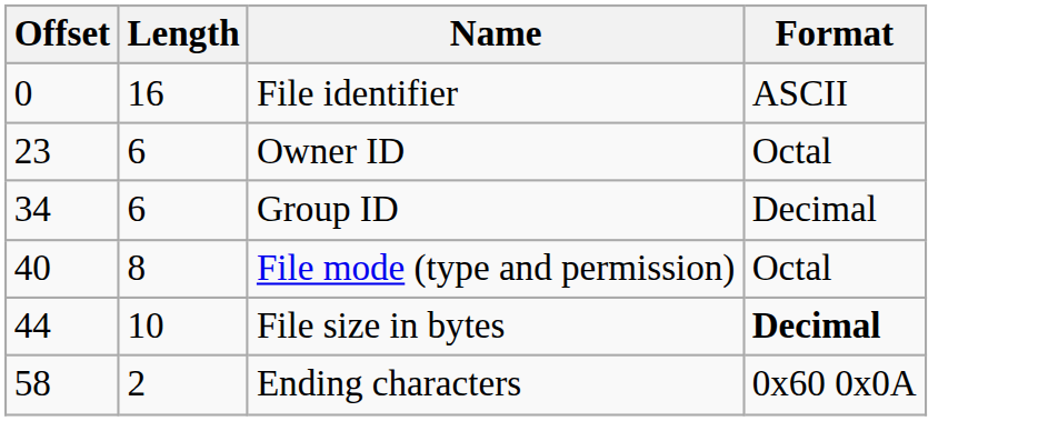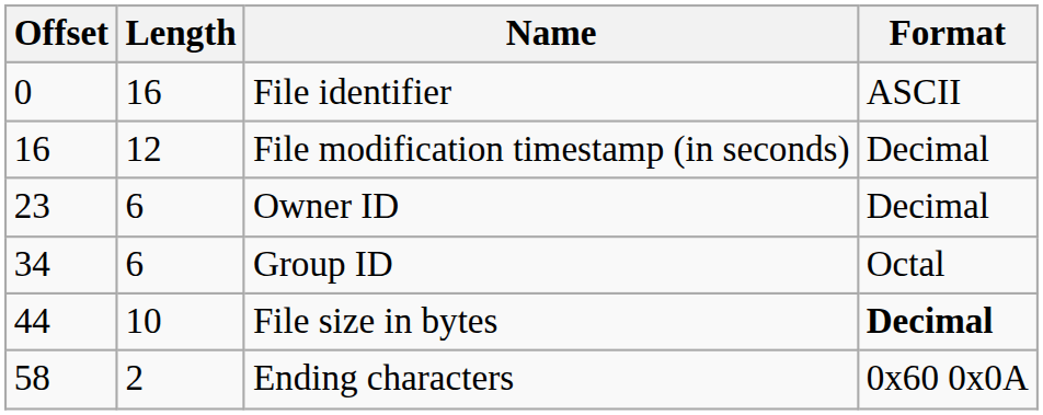+ row: 16 | 12 | File modification timestamp (in seconds) | Decimal
Owner ID | Format: Octal -> Decimal
Group ID | Format: Decimal -> Octal
- row: 40 | 8 | File mode (type and permission) | Octal
